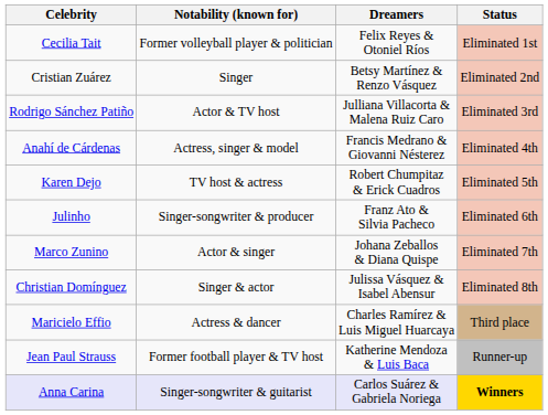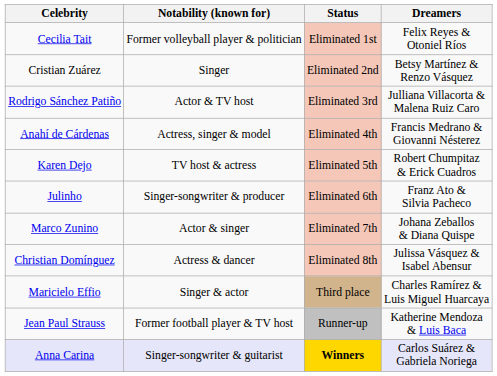columns swapped: Dreamers <-> Status
Christian Domínguez | Notability (known for): Singer & actor -> Actress & dancer
Maricielo Effio | Notability (known for): Actress & dancer -> Singer & actor
